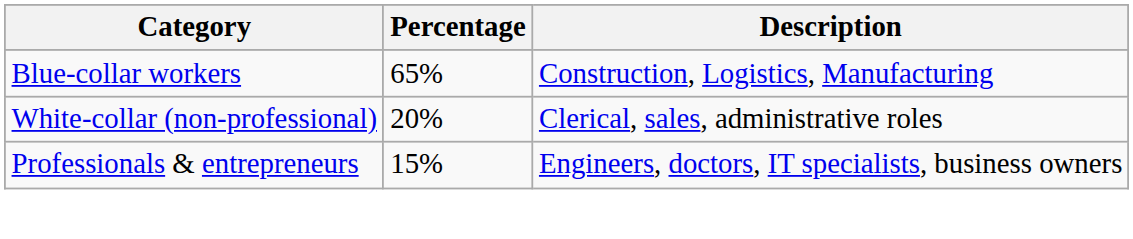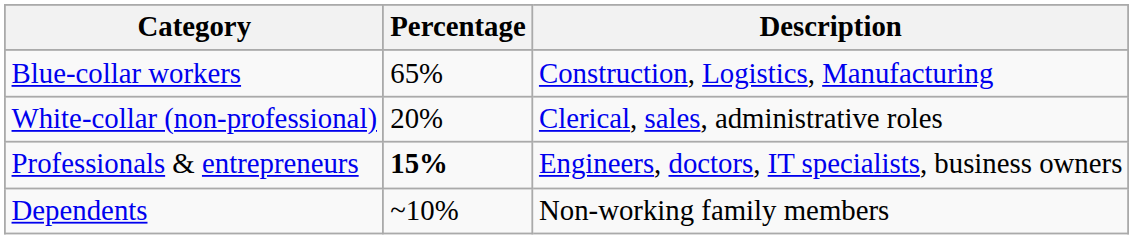Professionals & entrepreneurs | Percentage: normal -> bold
+ row: Dependents | ~10% | Non-working family members
